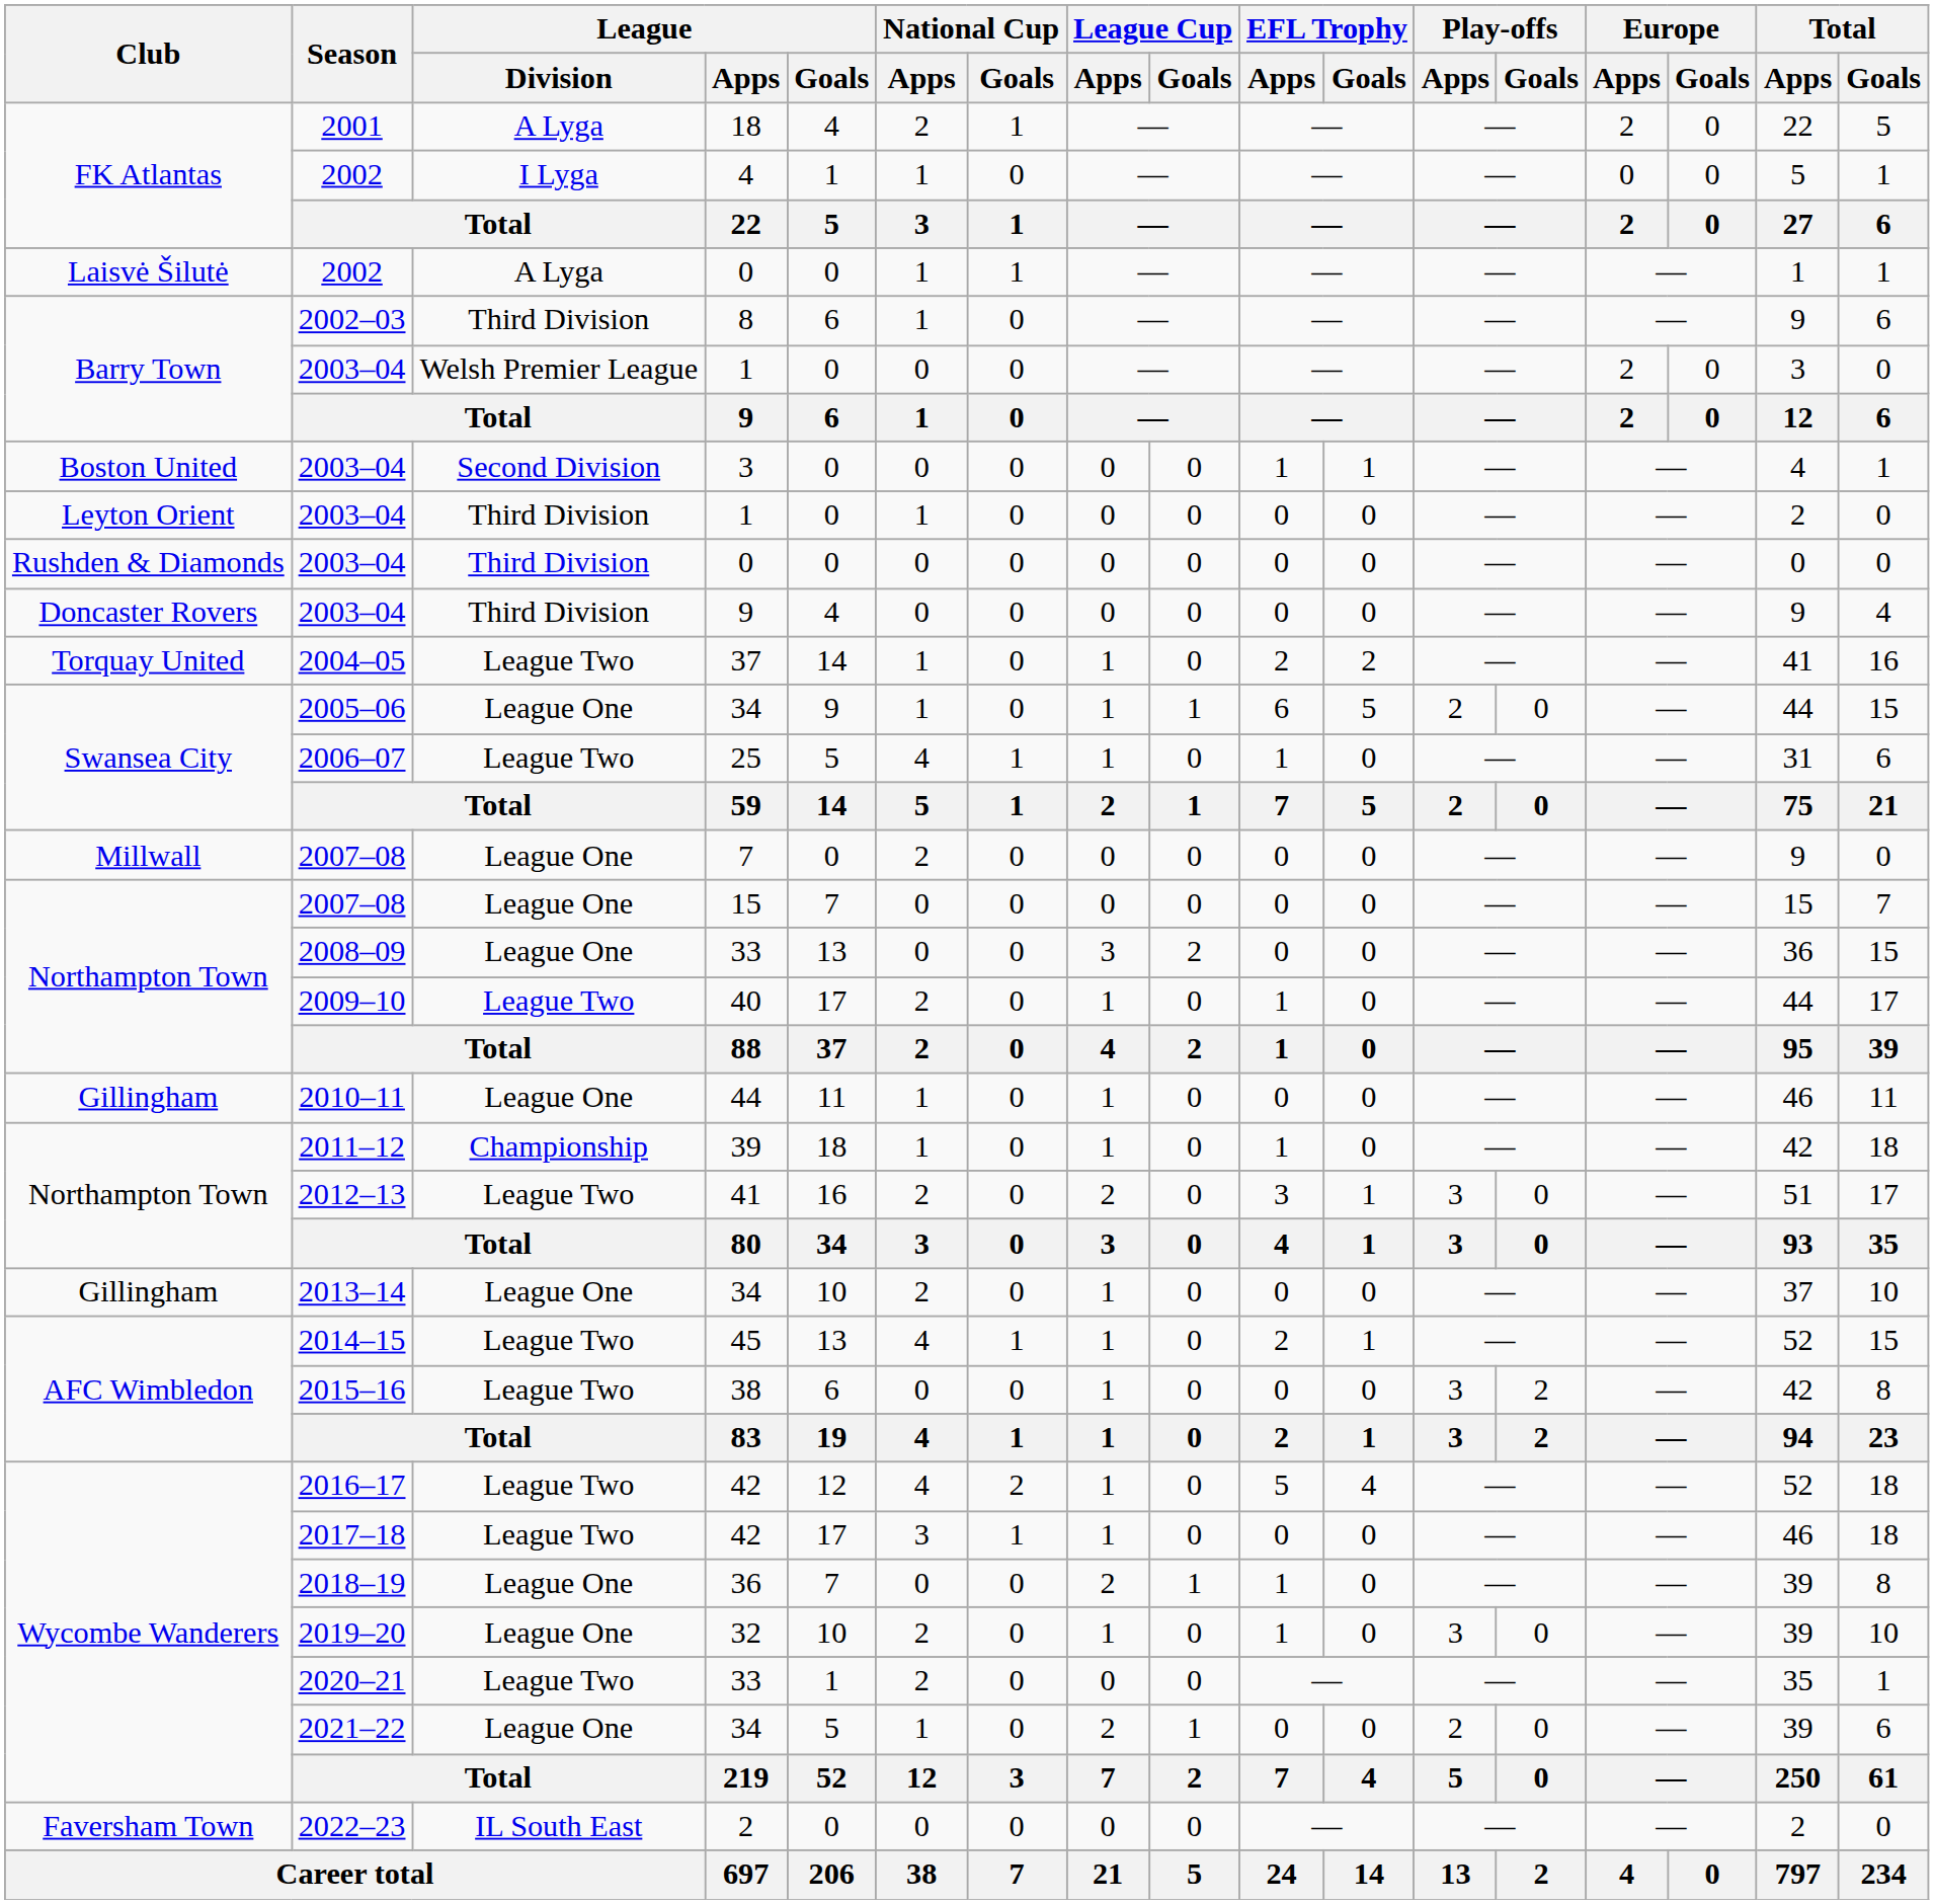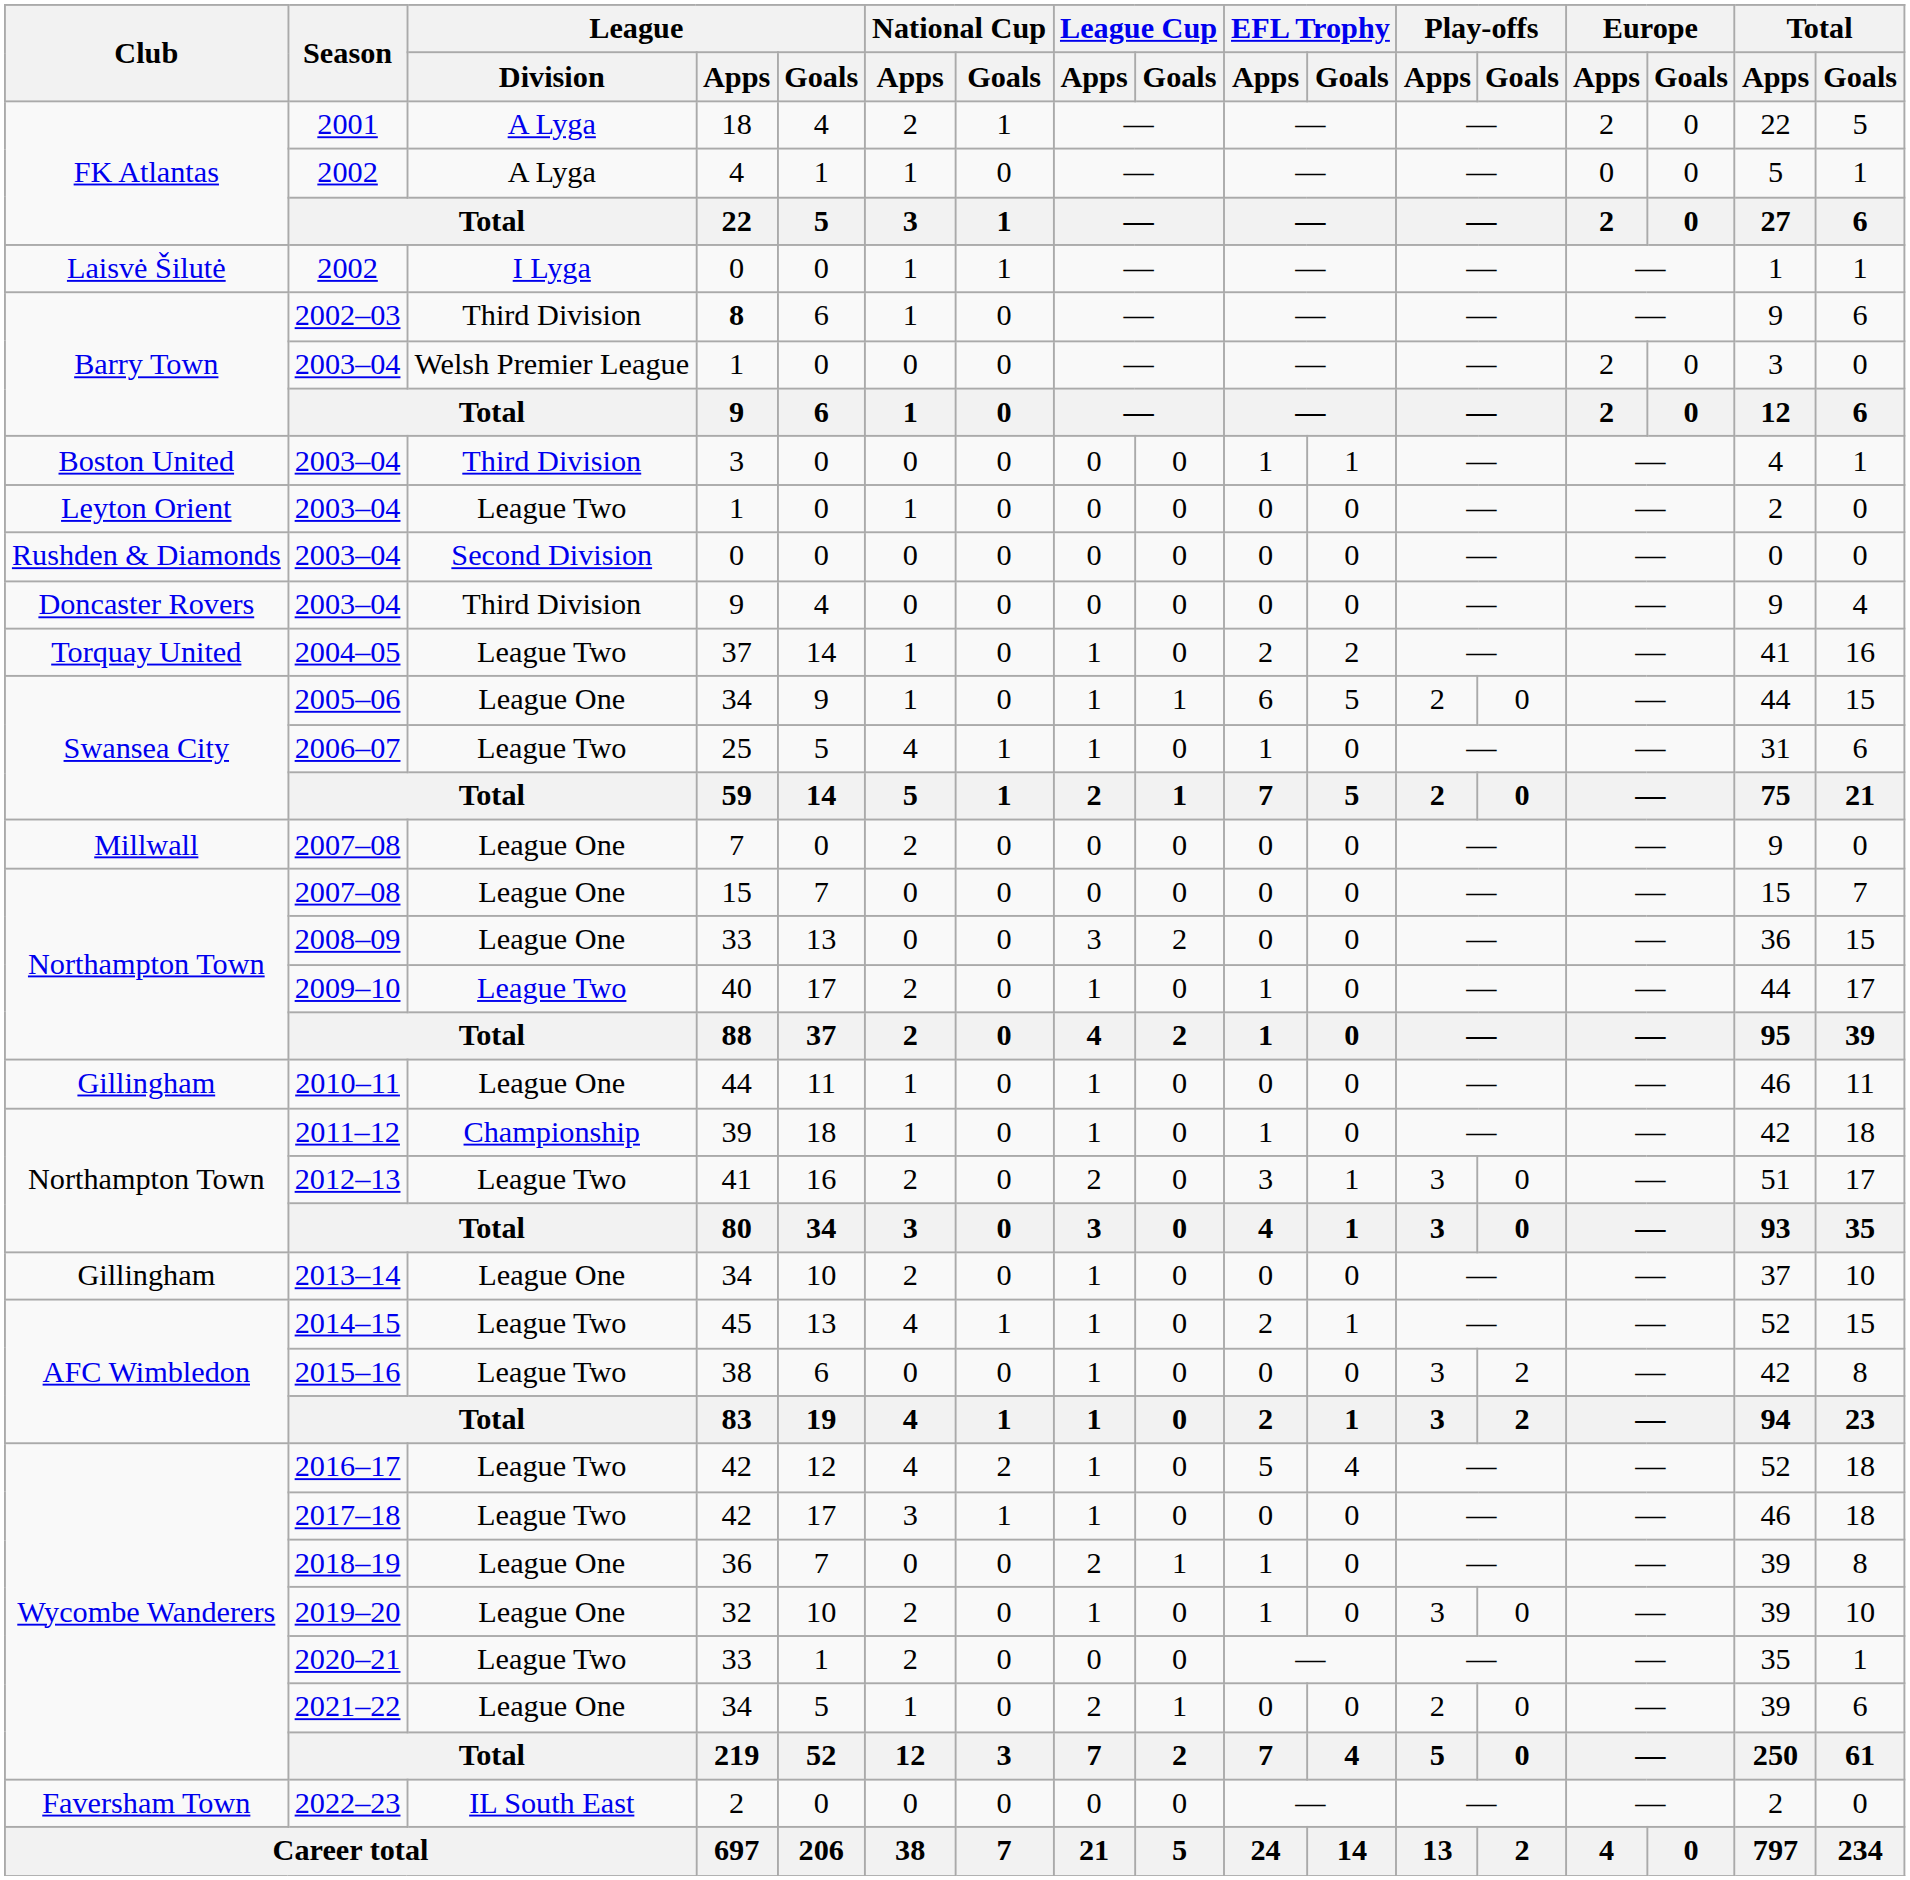FK Atlantas / 2002 | League / Division: I Lyga -> A Lyga
Laisvė Šilutė / 2002 | League / Division: A Lyga -> I Lyga
2002–03 | League / Apps: normal -> bold
Boston United / 2003–04 | League / Division: Second Division -> Third Division
Leyton Orient / 2003–04 | League / Division: Third Division -> League Two
Rushden & Diamonds / 2003–04 | League / Division: Third Division -> Second Division
